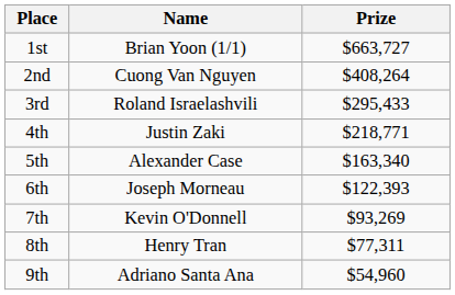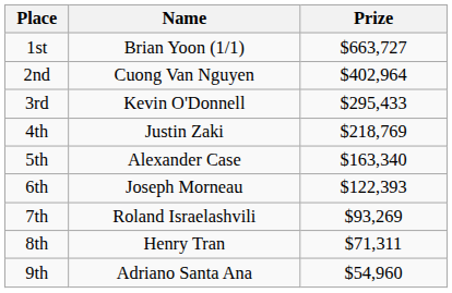2nd | Prize: $408,264 -> $402,964
3rd | Name: Roland Israelashvili -> Kevin O'Donnell
4th | Prize: $218,771 -> $218,769
7th | Name: Kevin O'Donnell -> Roland Israelashvili
8th | Prize: $77,311 -> $71,311
